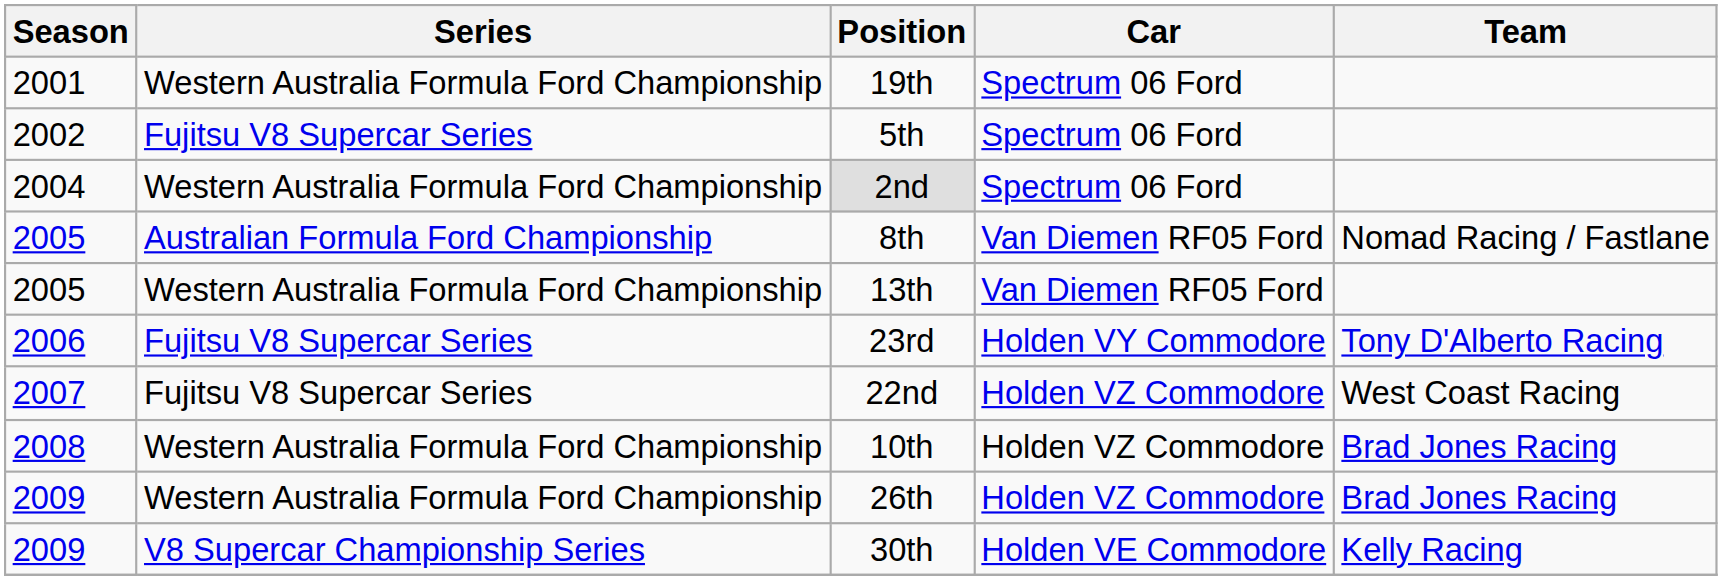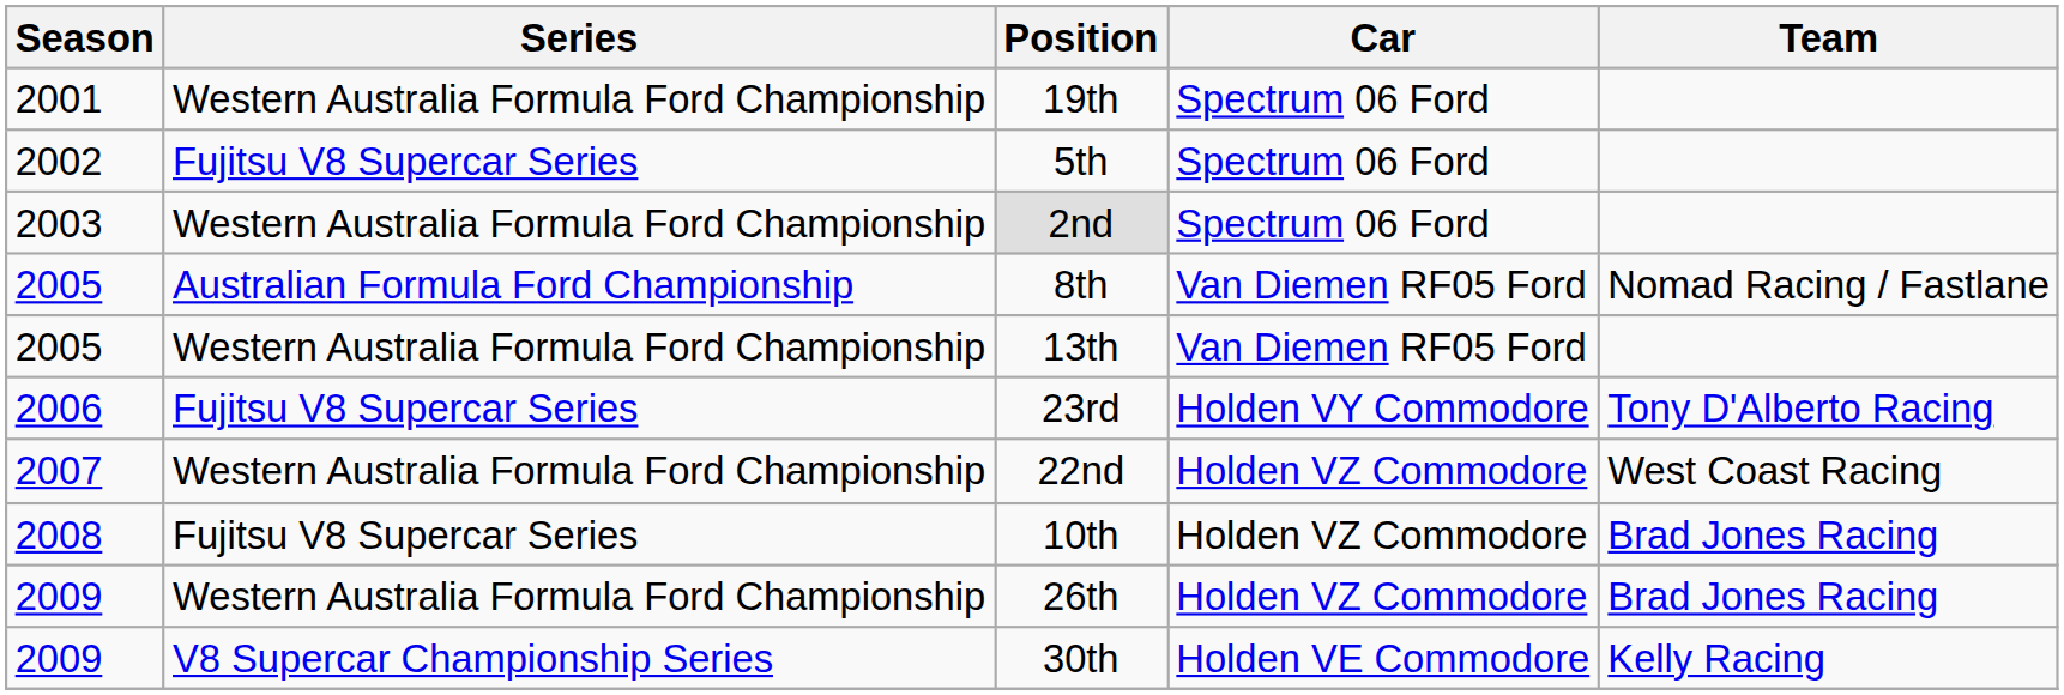2nd | Season: 2004 -> 2003
22nd | Series: Fujitsu V8 Supercar Series -> Western Australia Formula Ford Championship
10th | Series: Western Australia Formula Ford Championship -> Fujitsu V8 Supercar Series
